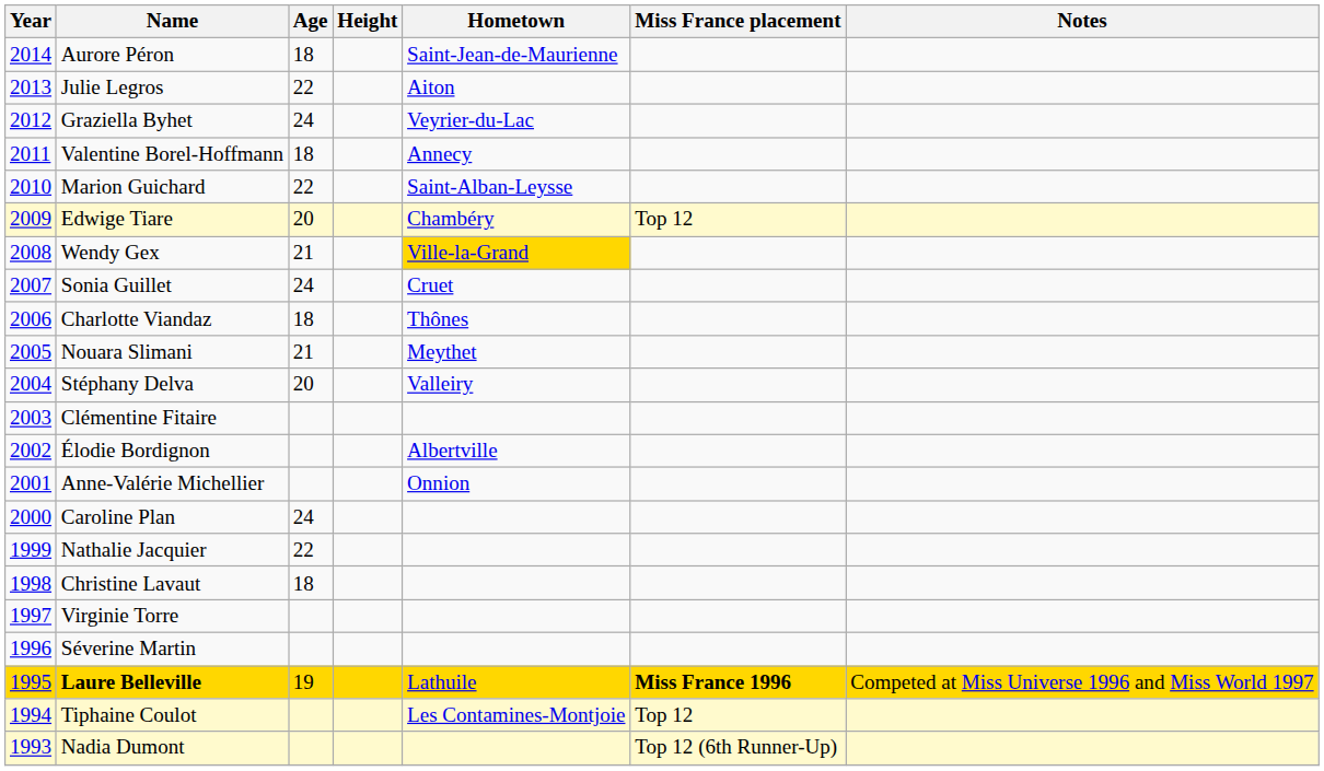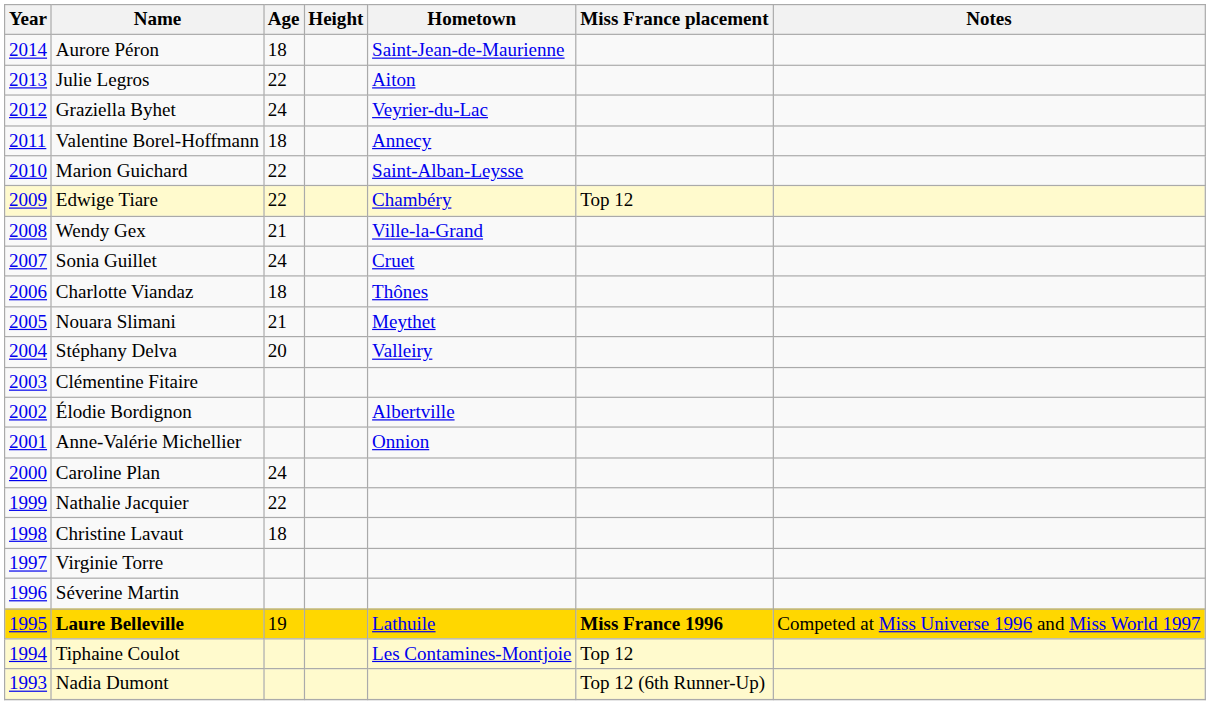Edwige Tiare | Age: 20 -> 22
Wendy Gex | Hometown: gold background -> no background
